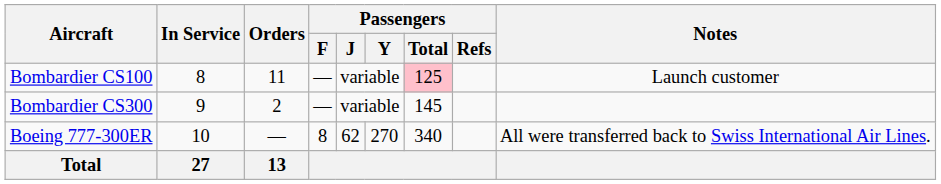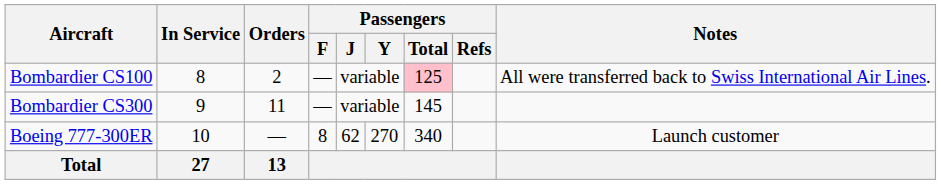Bombardier CS100 | Orders: 11 -> 2
Bombardier CS100 | Notes: Launch customer -> All were transferred back to Swiss International Air Lines.
Bombardier CS300 | Orders: 2 -> 11
Boeing 777-300ER | Notes: All were transferred back to Swiss International Air Lines. -> Launch customer
